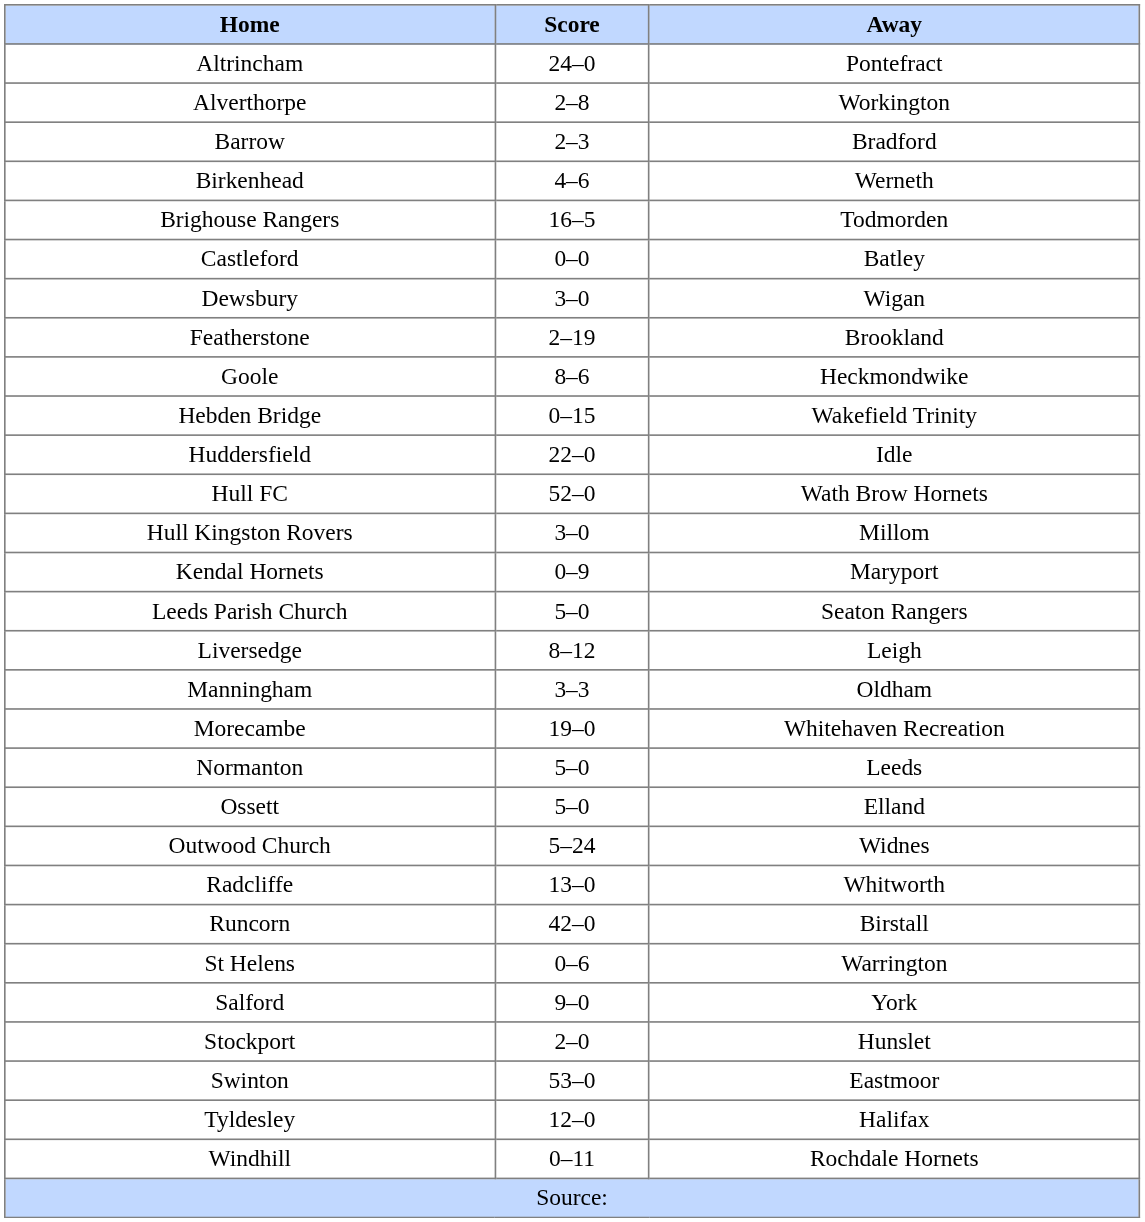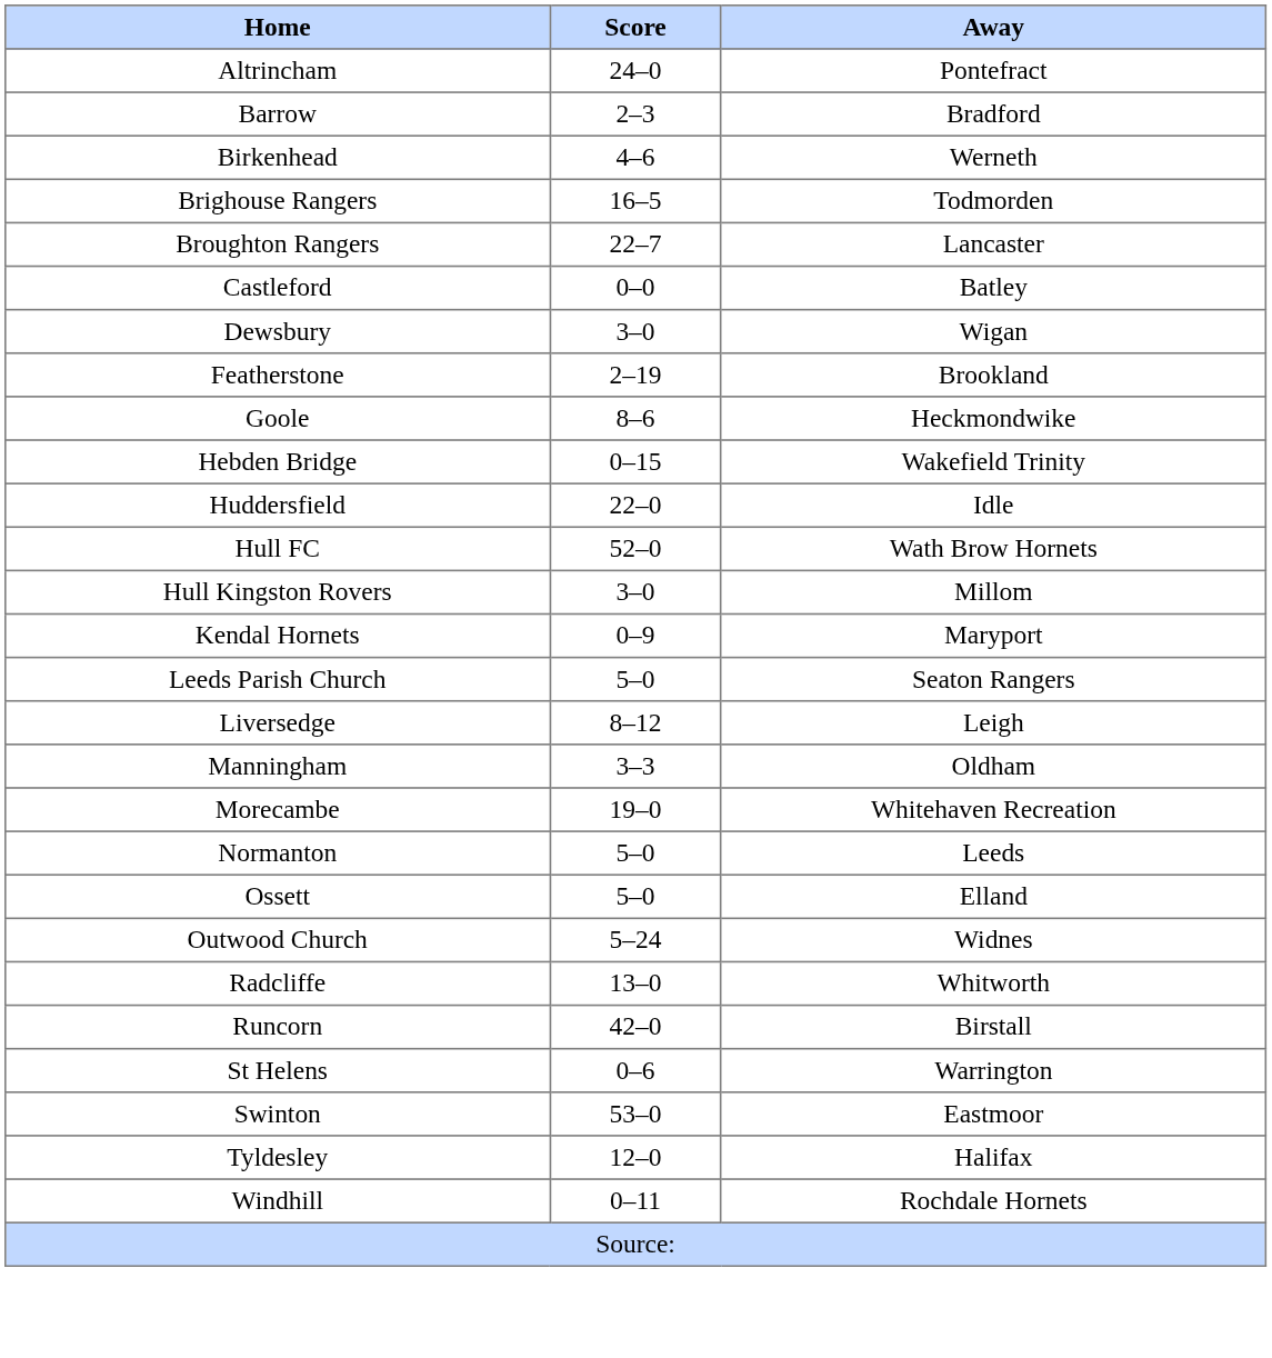- row: Alverthorpe | 2–8 | Workington
+ row: Broughton Rangers | 22–7 | Lancaster
- row: Salford | 9–0 | York
- row: Stockport | 2–0 | Hunslet
